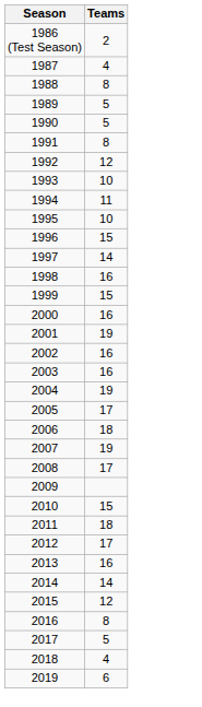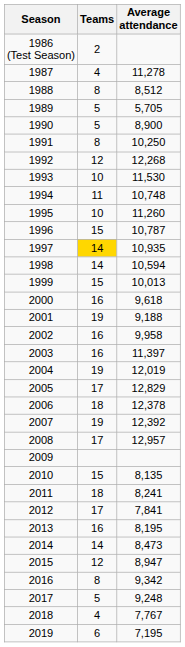+ column: Average attendance | 11,278 | 8,512 | 5,705 | 8,900 | 10,250 | 12,268 | 11,530 | 10,748 | 11,260 | 10,787 | 10,935 | 10,594 | 10,013 | 9,618 | 9,188 | 9,958 | 11,397 | 12,019 | 12,829 | 12,378 | 12,392 | 12,957 | 8,135 | 8,241 | 7,841 | 8,195 | 8,473 | 8,947 | 9,342 | 9,248 | 7,767 | 7,195
1997 | Teams: no background -> gold background
1998 | Teams: 16 -> 14
